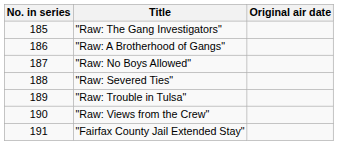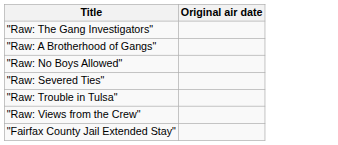- column: No. in series | 185 | 186 | 187 | 188 | 189 | 190 | 191
